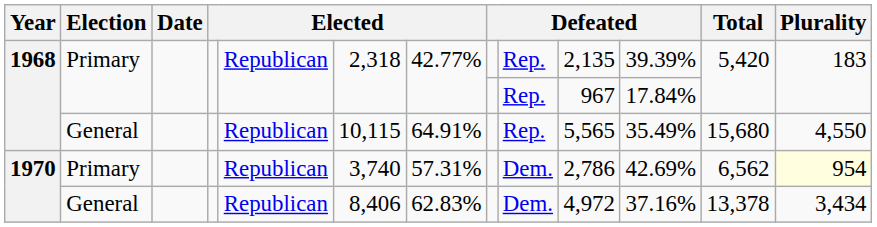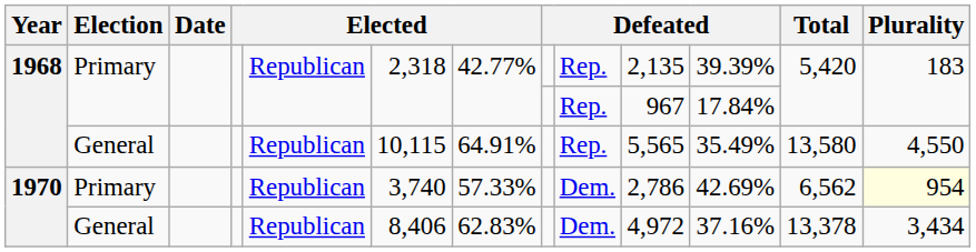1968 / General | Total: 15,680 -> 13,580
1970 / Primary | column 7: 57.31% -> 57.33%
